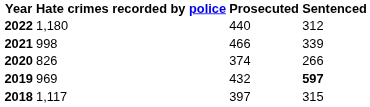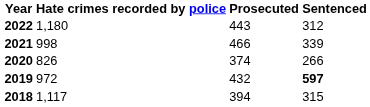2022 | Prosecuted: 440 -> 443
2019 | Hate crimes recorded by police: 969 -> 972
2018 | Prosecuted: 397 -> 394
